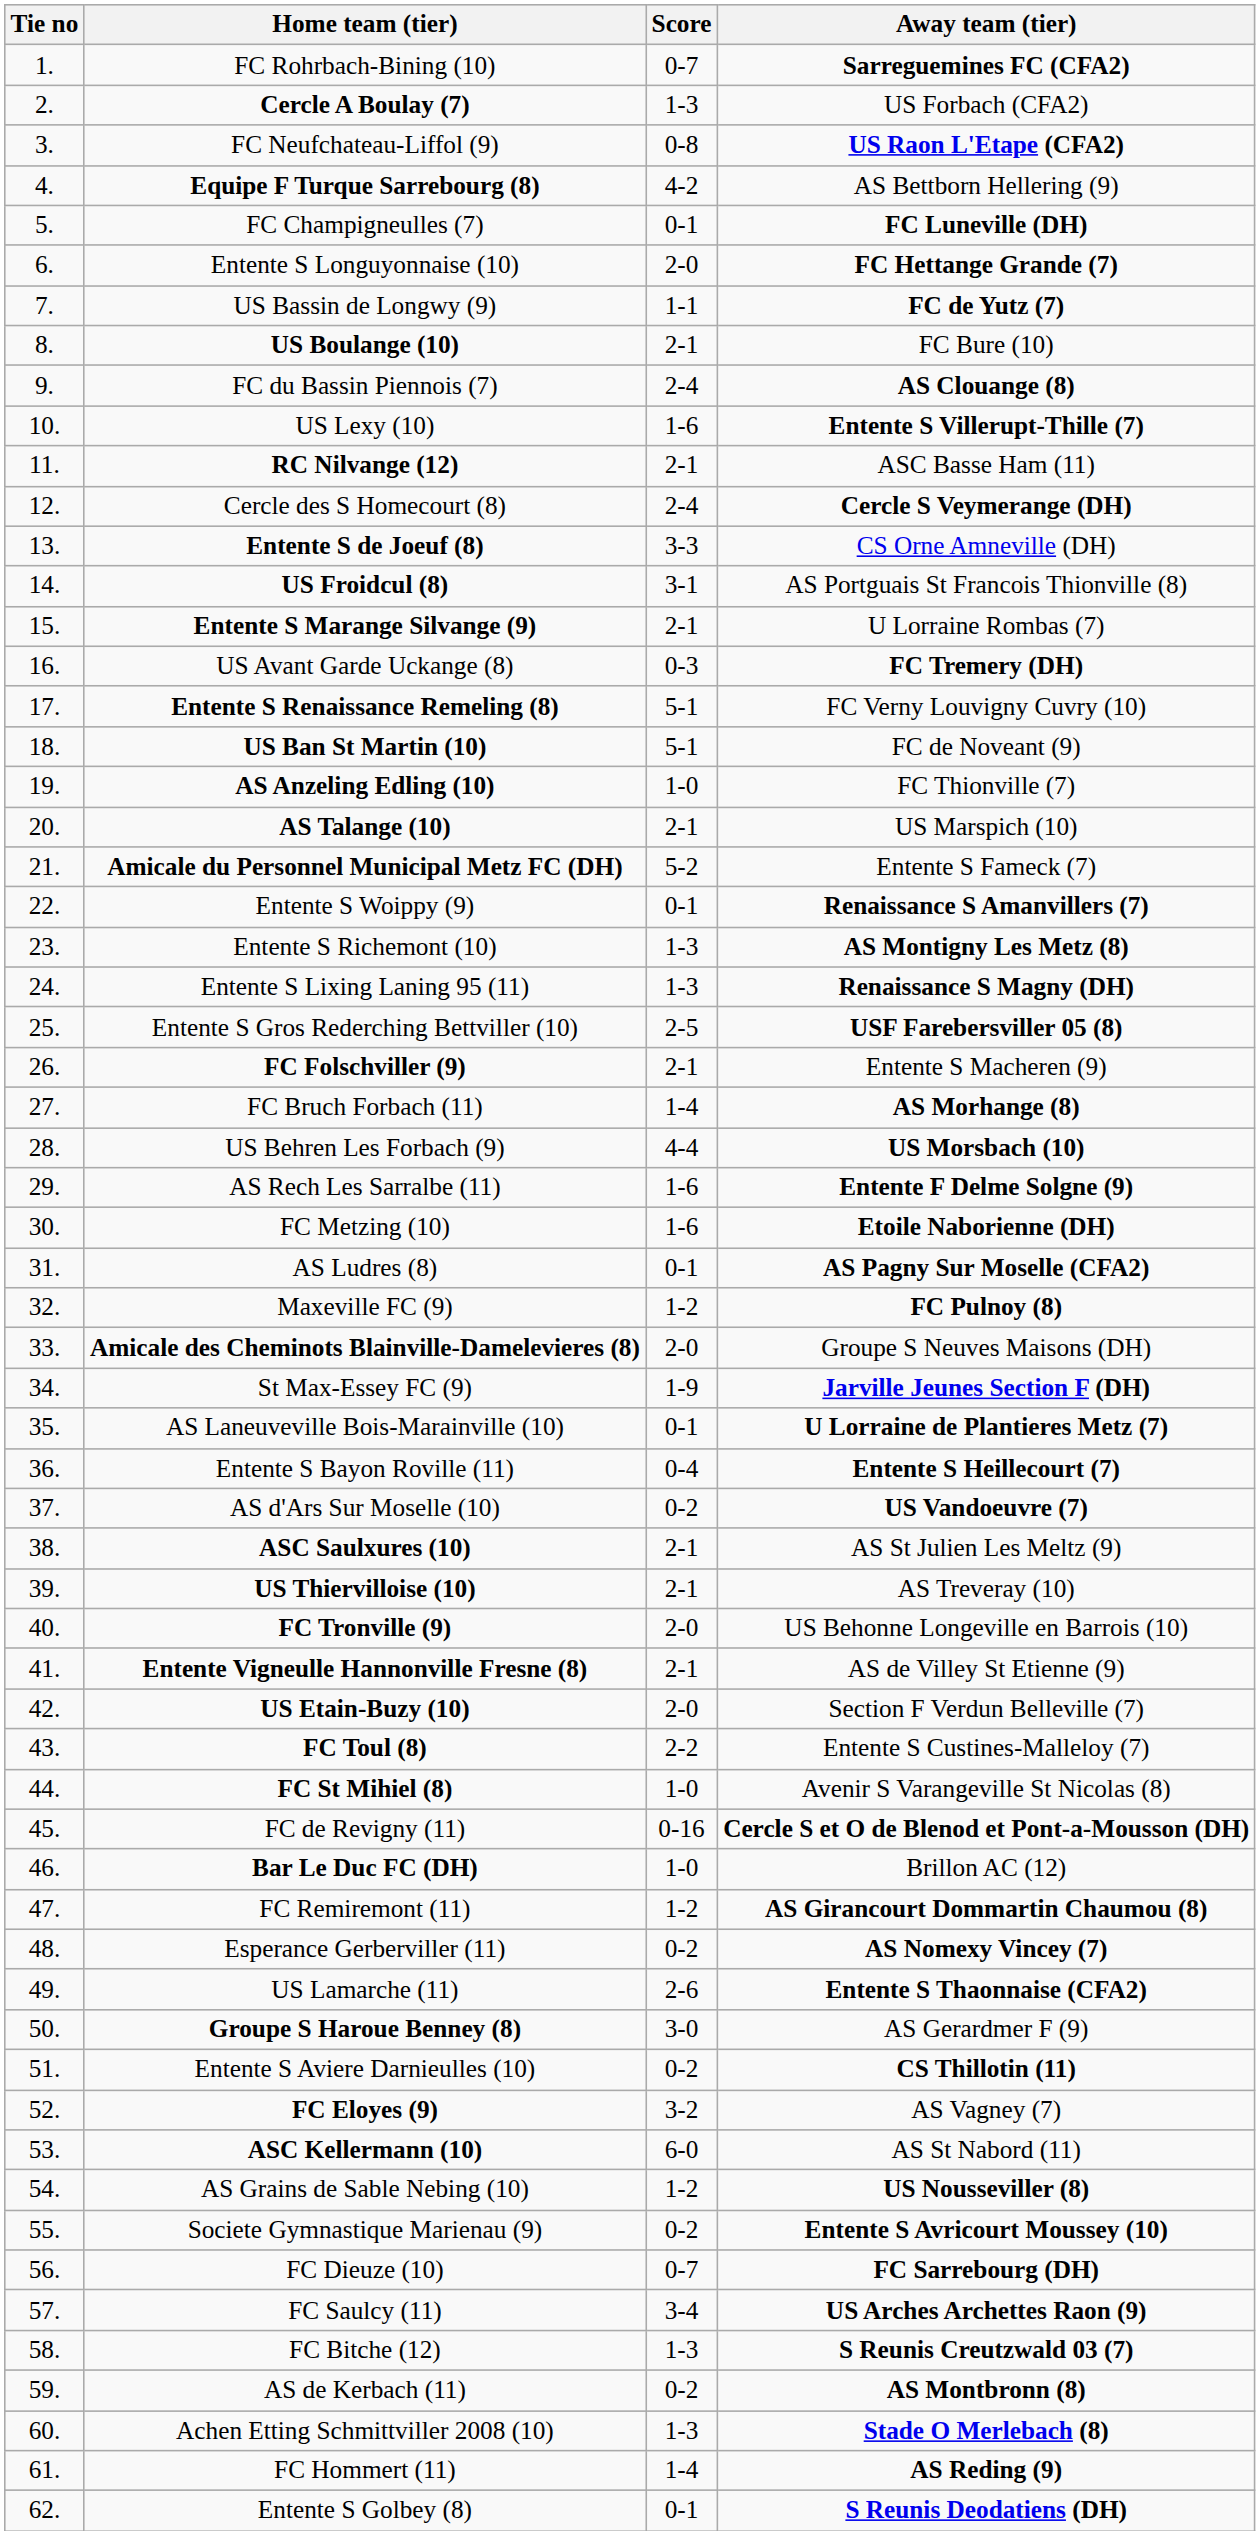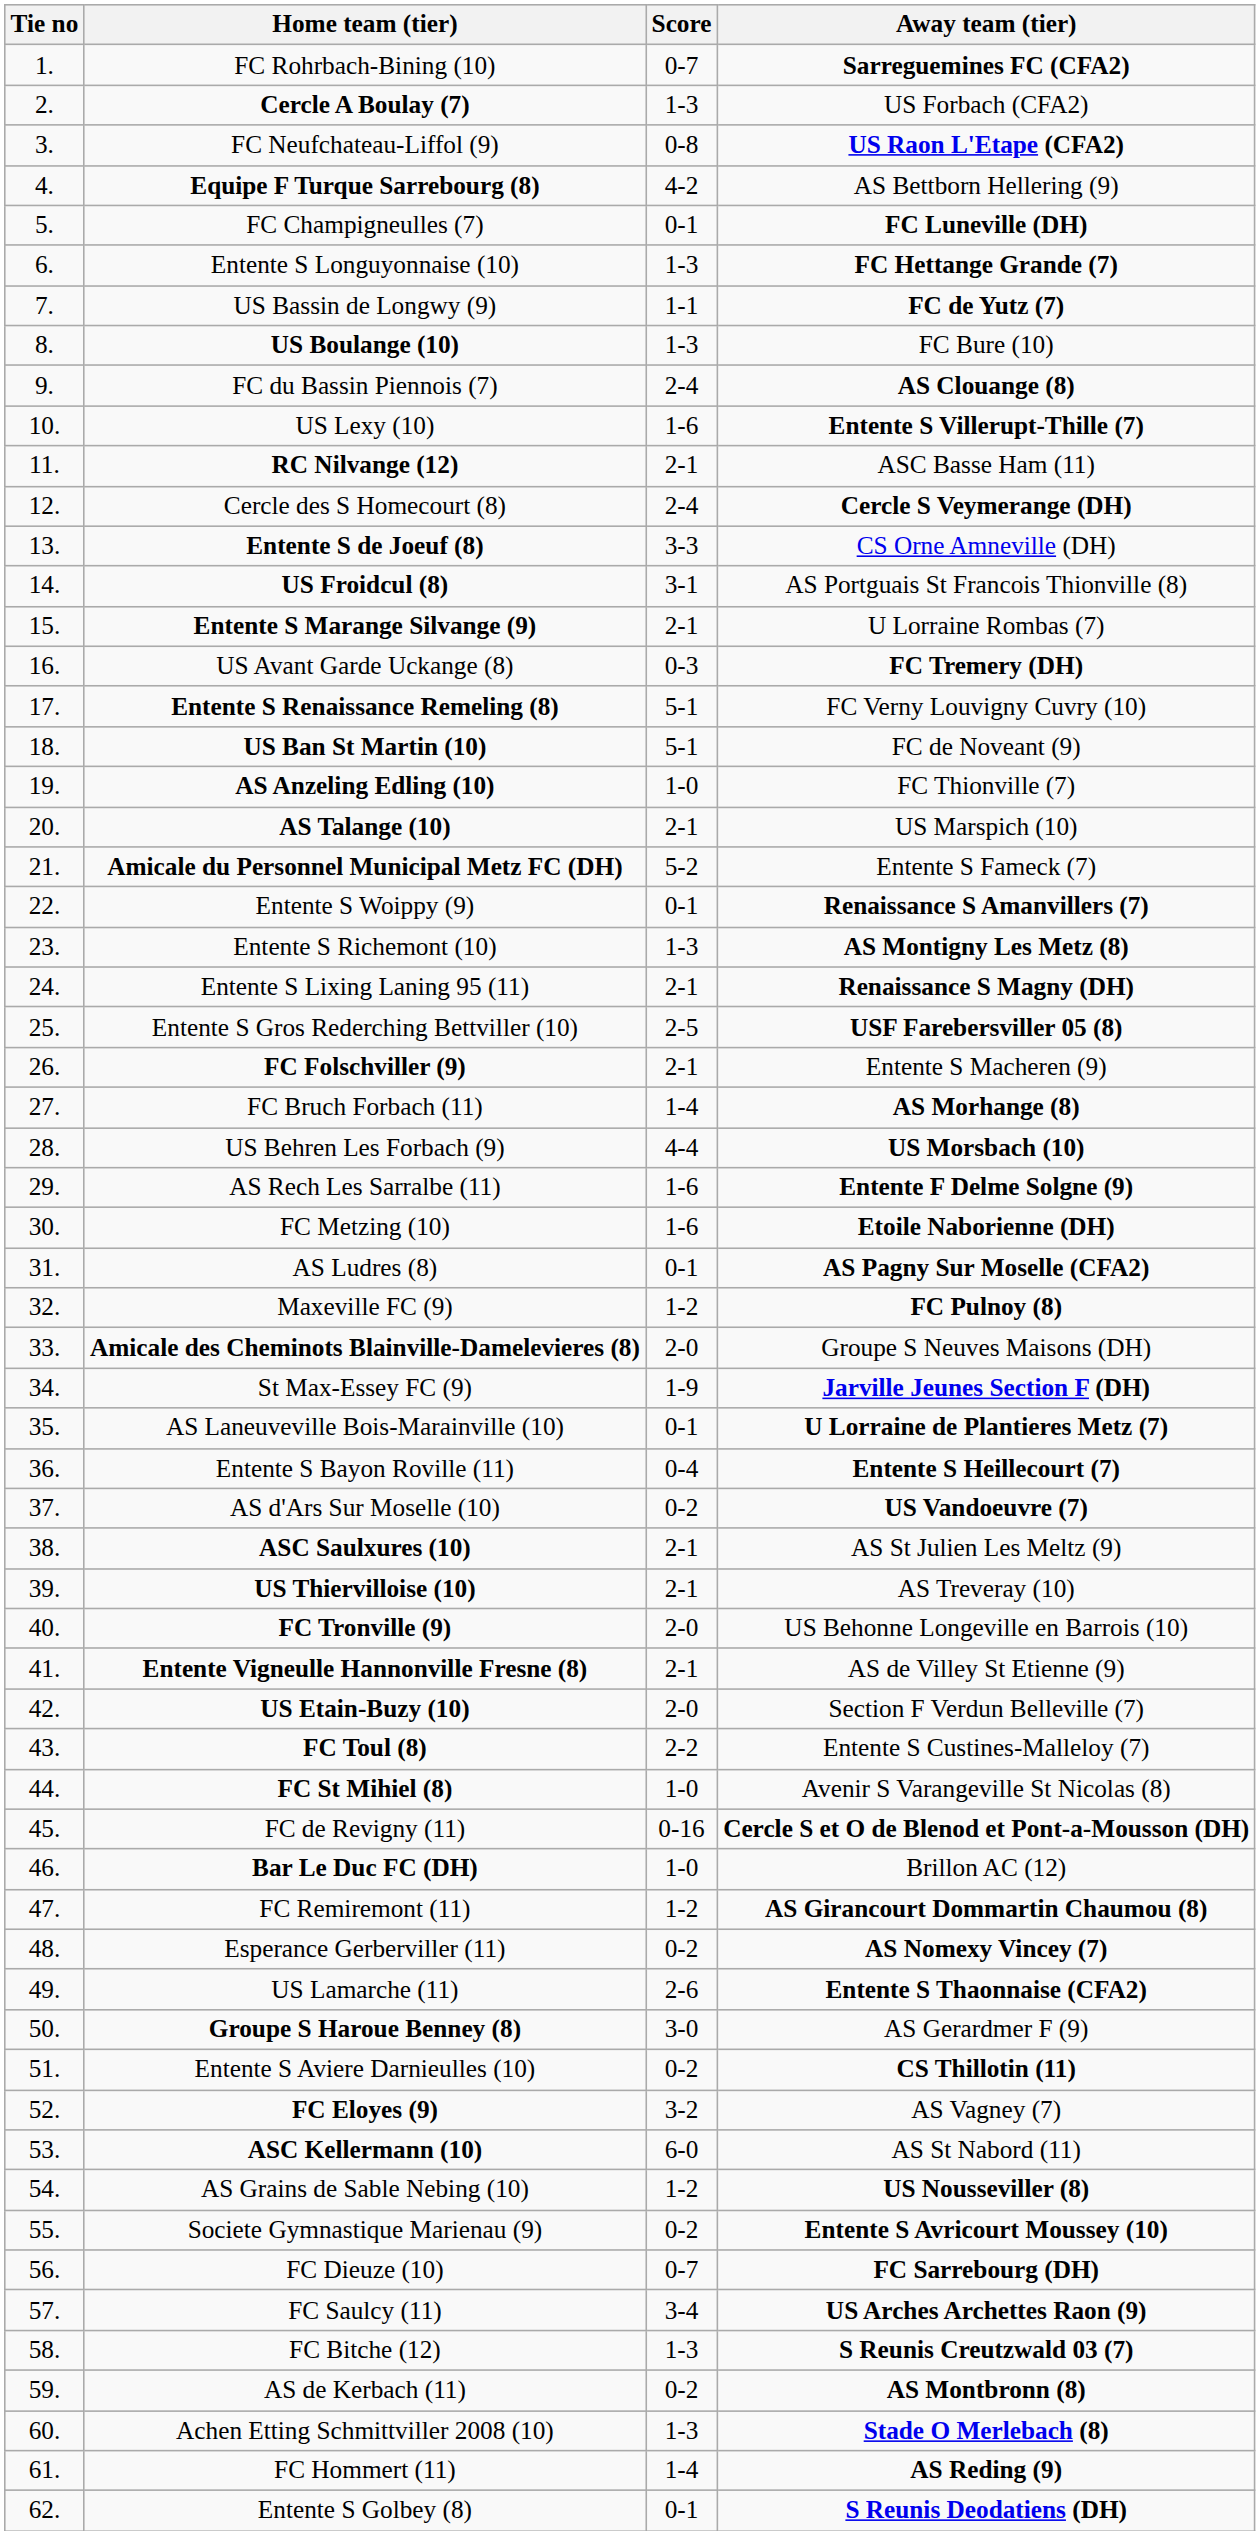Entente S Longuyonnaise (10) | Score: 2-0 -> 1-3
US Boulange (10) | Score: 2-1 -> 1-3
Entente S Lixing Laning 95 (11) | Score: 1-3 -> 2-1
